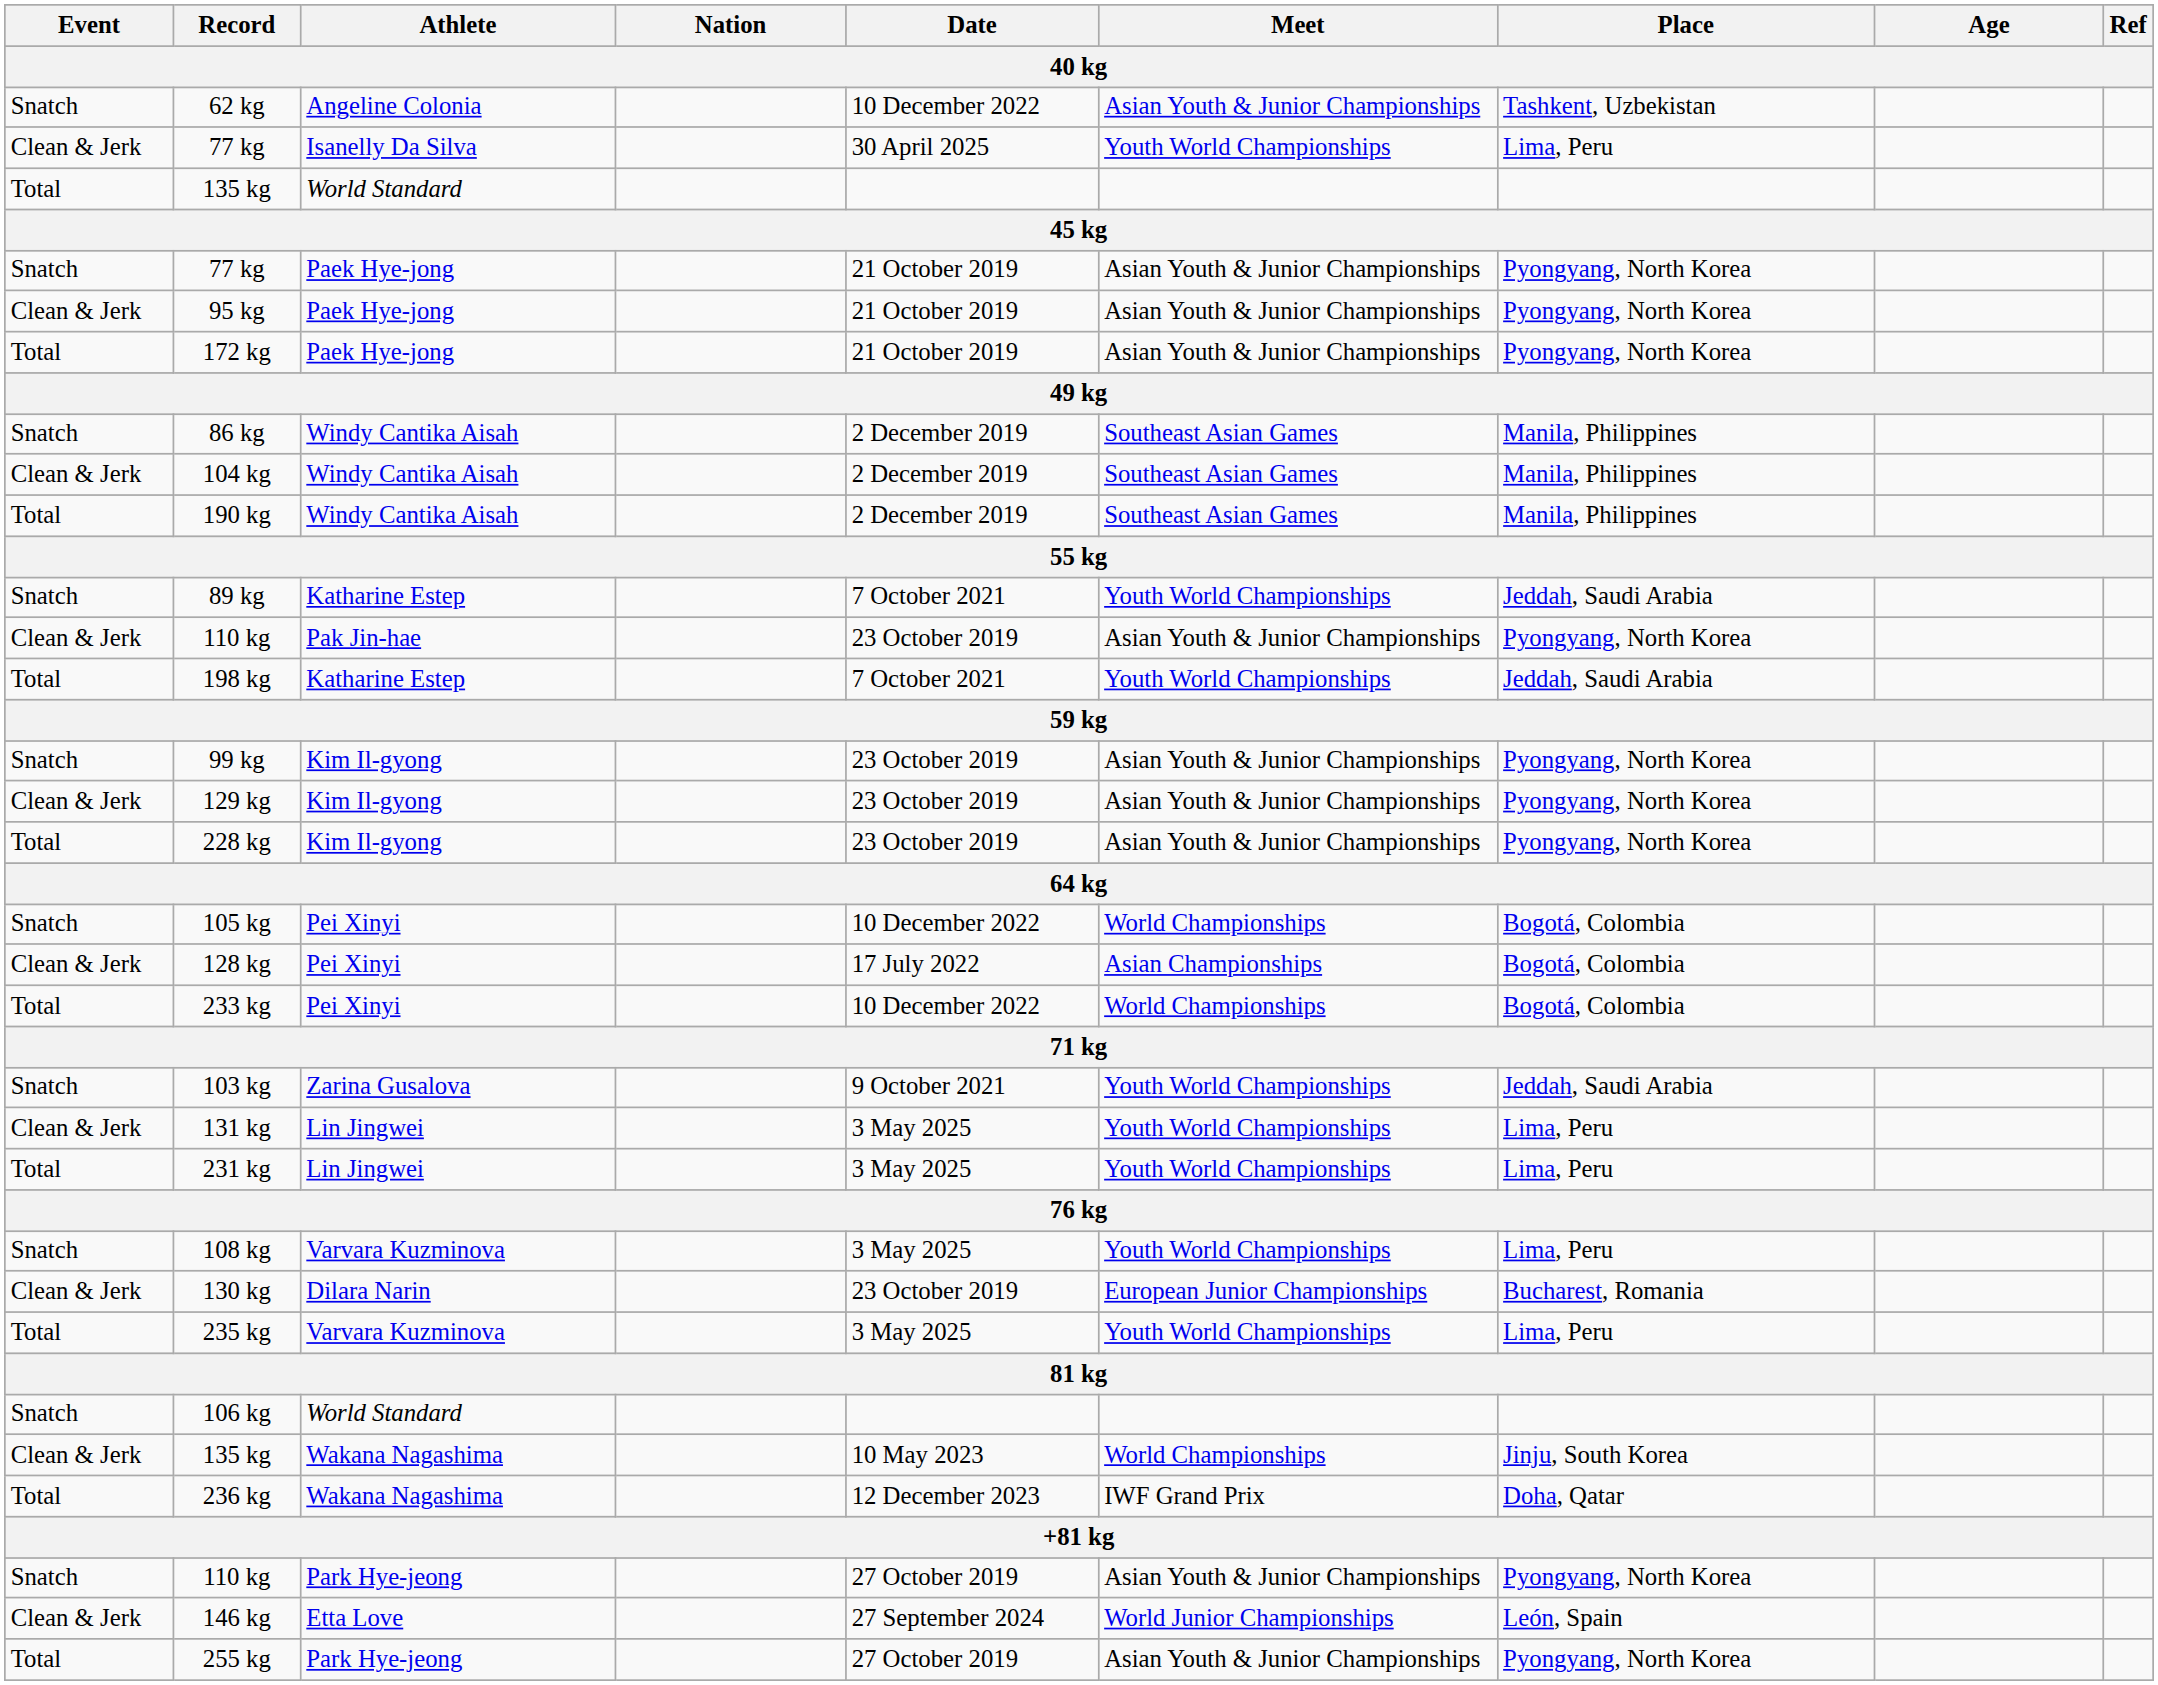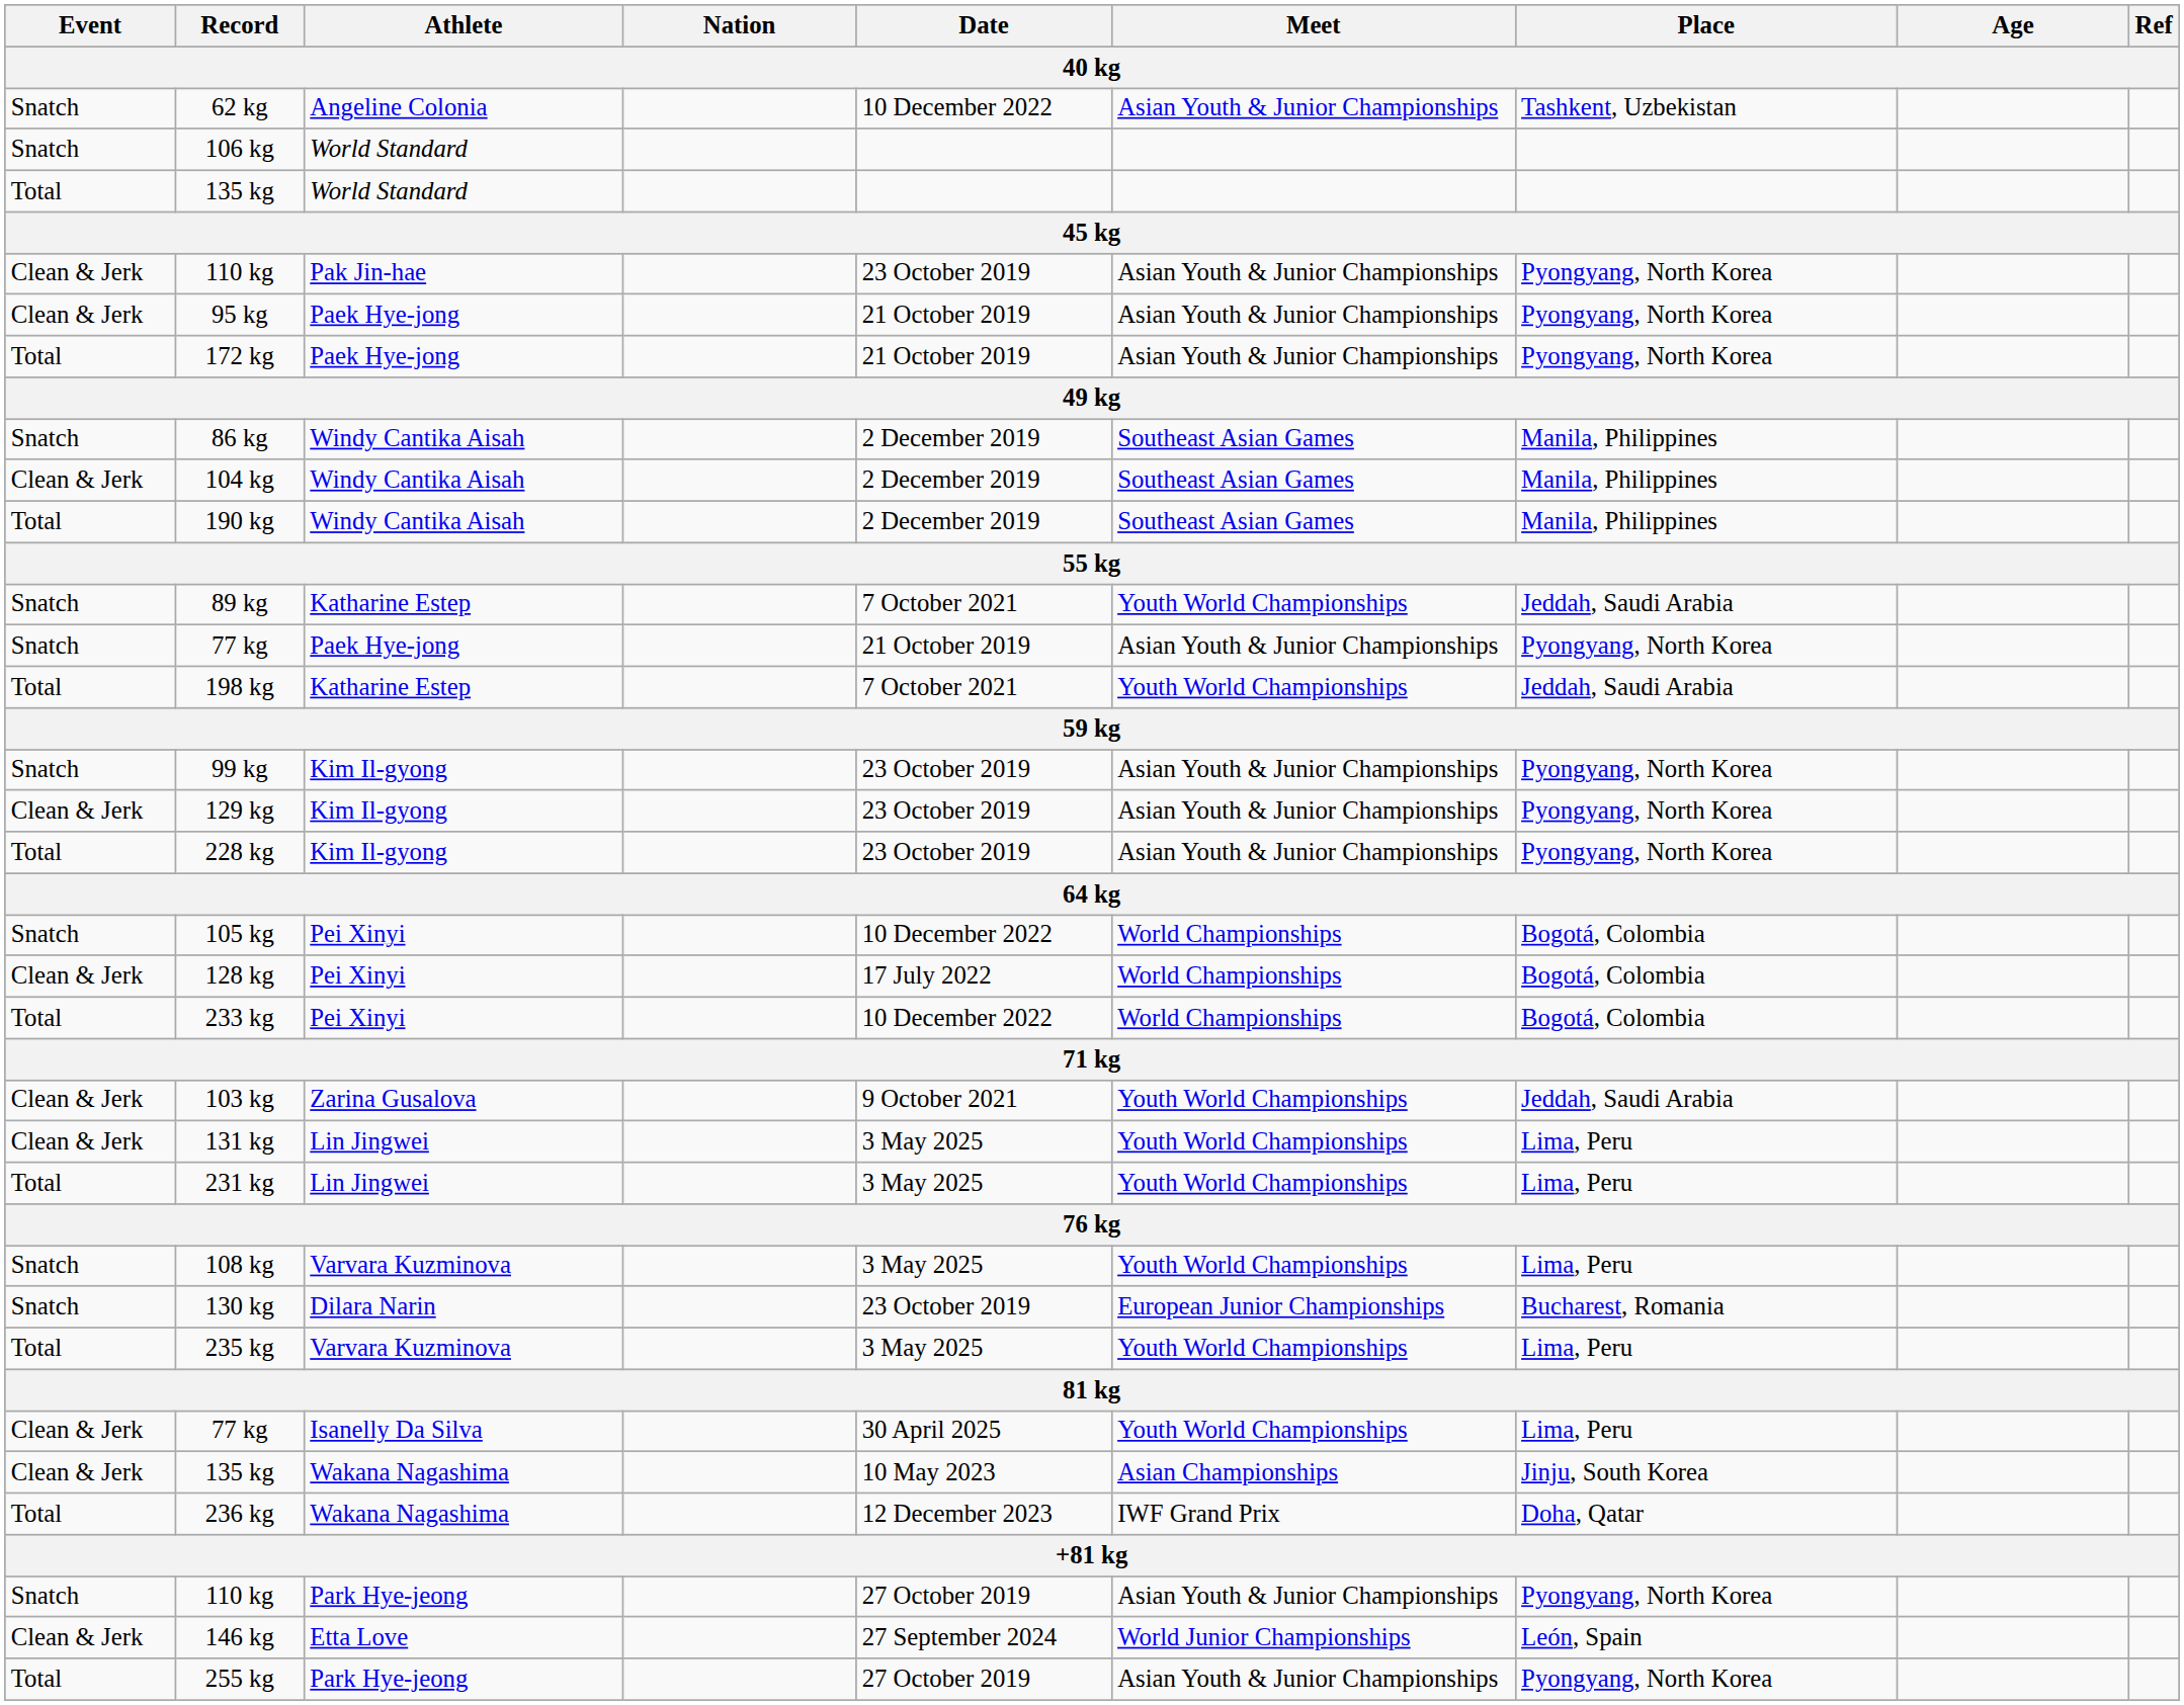rows swapped: 77 kg / Isanelly Da Silva <-> 106 kg
rows swapped: 77 kg / Paek Hye-jong <-> 110 kg / Pak Jin-hae
128 kg | Meet: Asian Championships -> World Championships
103 kg | Event: Snatch -> Clean & Jerk
130 kg | Event: Clean & Jerk -> Snatch
135 kg / Wakana Nagashima | Meet: World Championships -> Asian Championships
